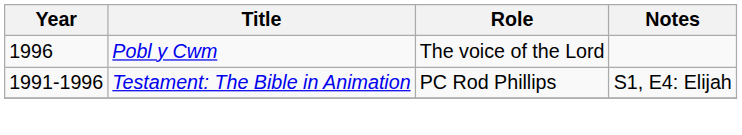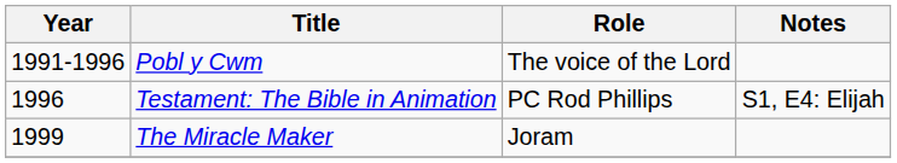Pobl y Cwm | Year: 1996 -> 1991-1996
Testament: The Bible in Animation | Year: 1991-1996 -> 1996
+ row: 1999 | The Miracle Maker | Joram
